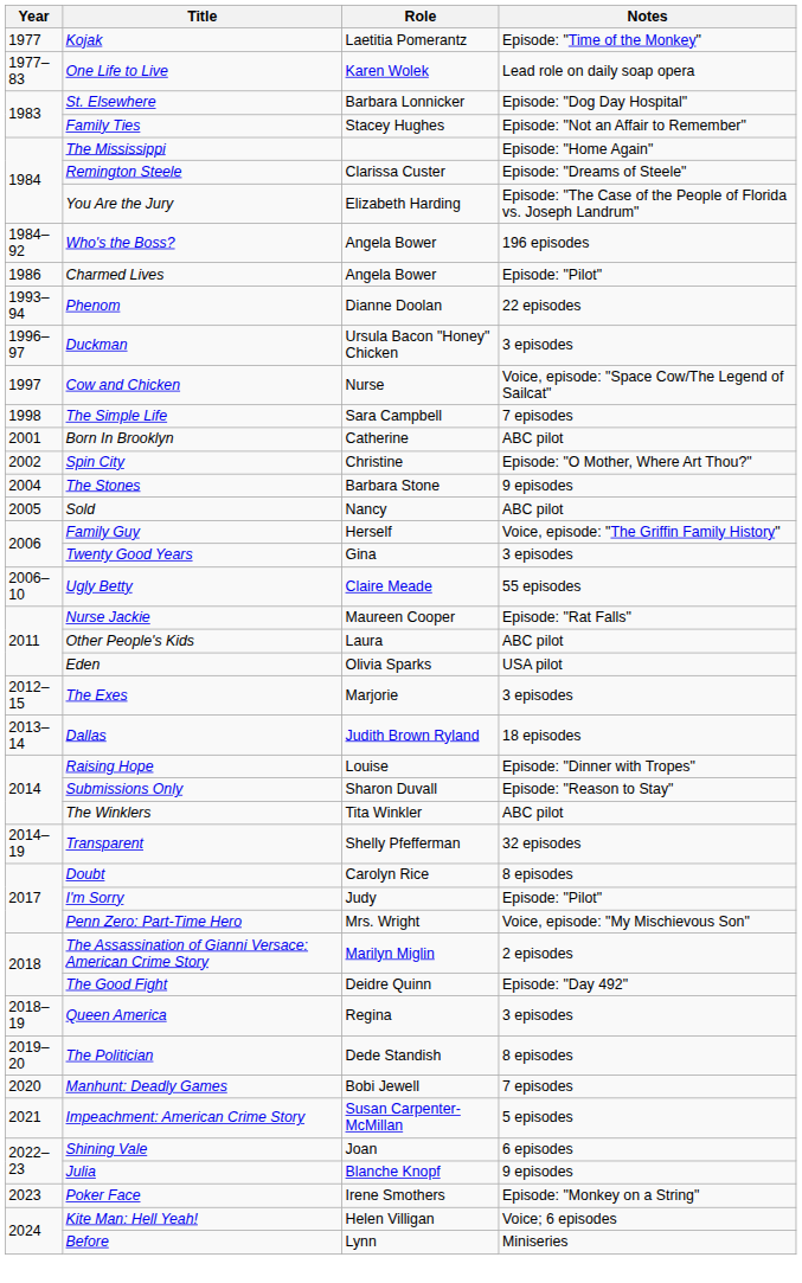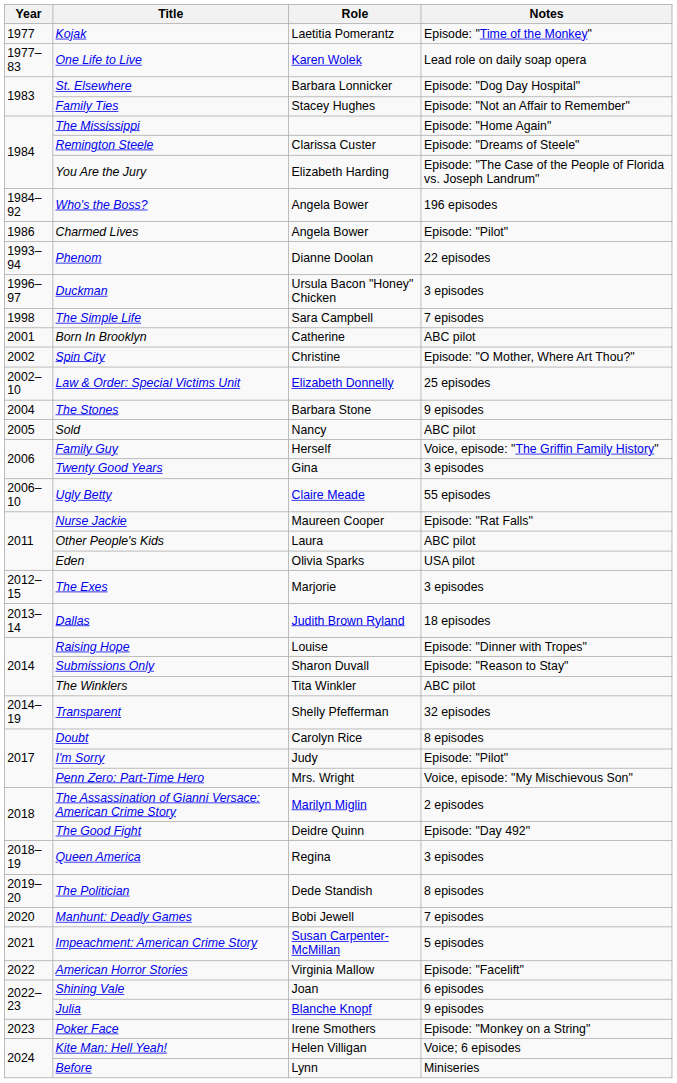- row: 1997 | Cow and Chicken | Nurse | Voice, episode: "Space Cow/The Legend of Sailcat"
+ row: 2002–10 | Law & Order: Special Victims Unit | Elizabeth Donnelly | 25 episodes
+ row: 2022 | American Horror Stories | Virginia Mallow | Episode: "Facelift"
